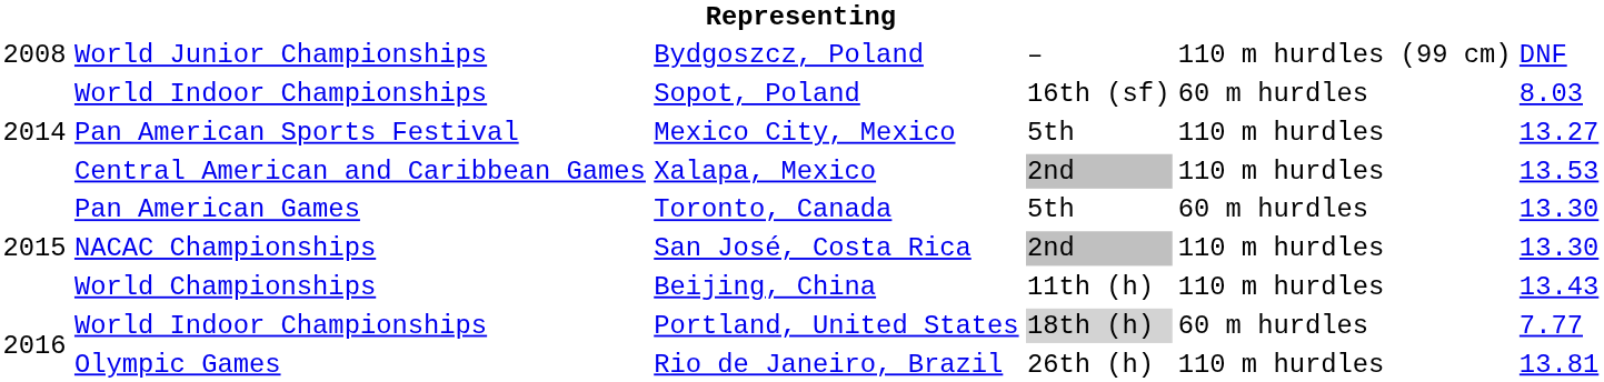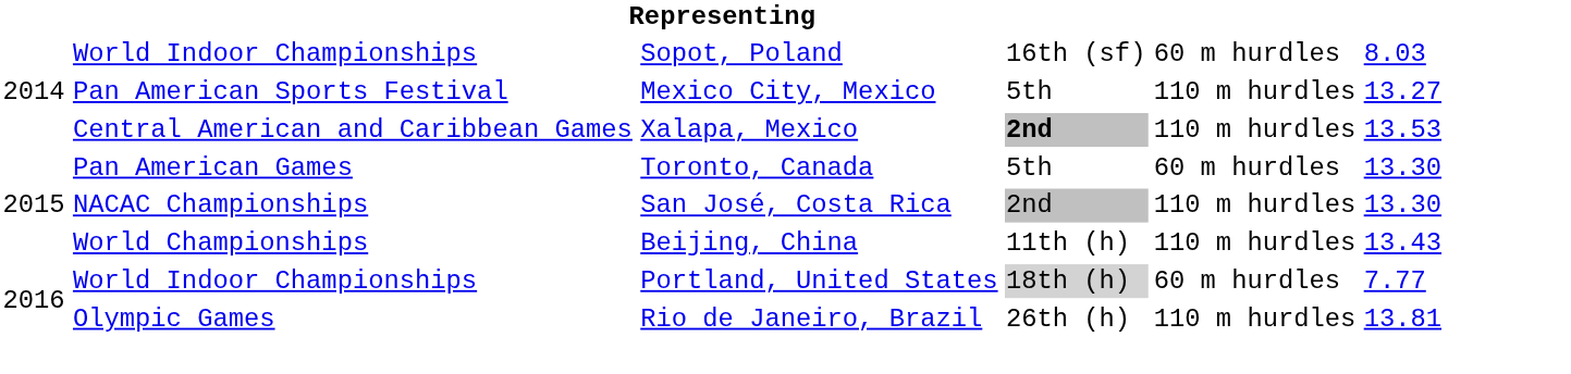- row: 2008 | World Junior Championships | Bydgoszcz, Poland | – | 110 m hurdles (99 cm) | DNF
Xalapa, Mexico | column 4: normal -> bold
